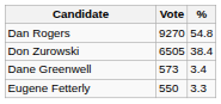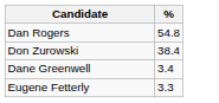- column: Vote | 9270 | 6505 | 573 | 550
